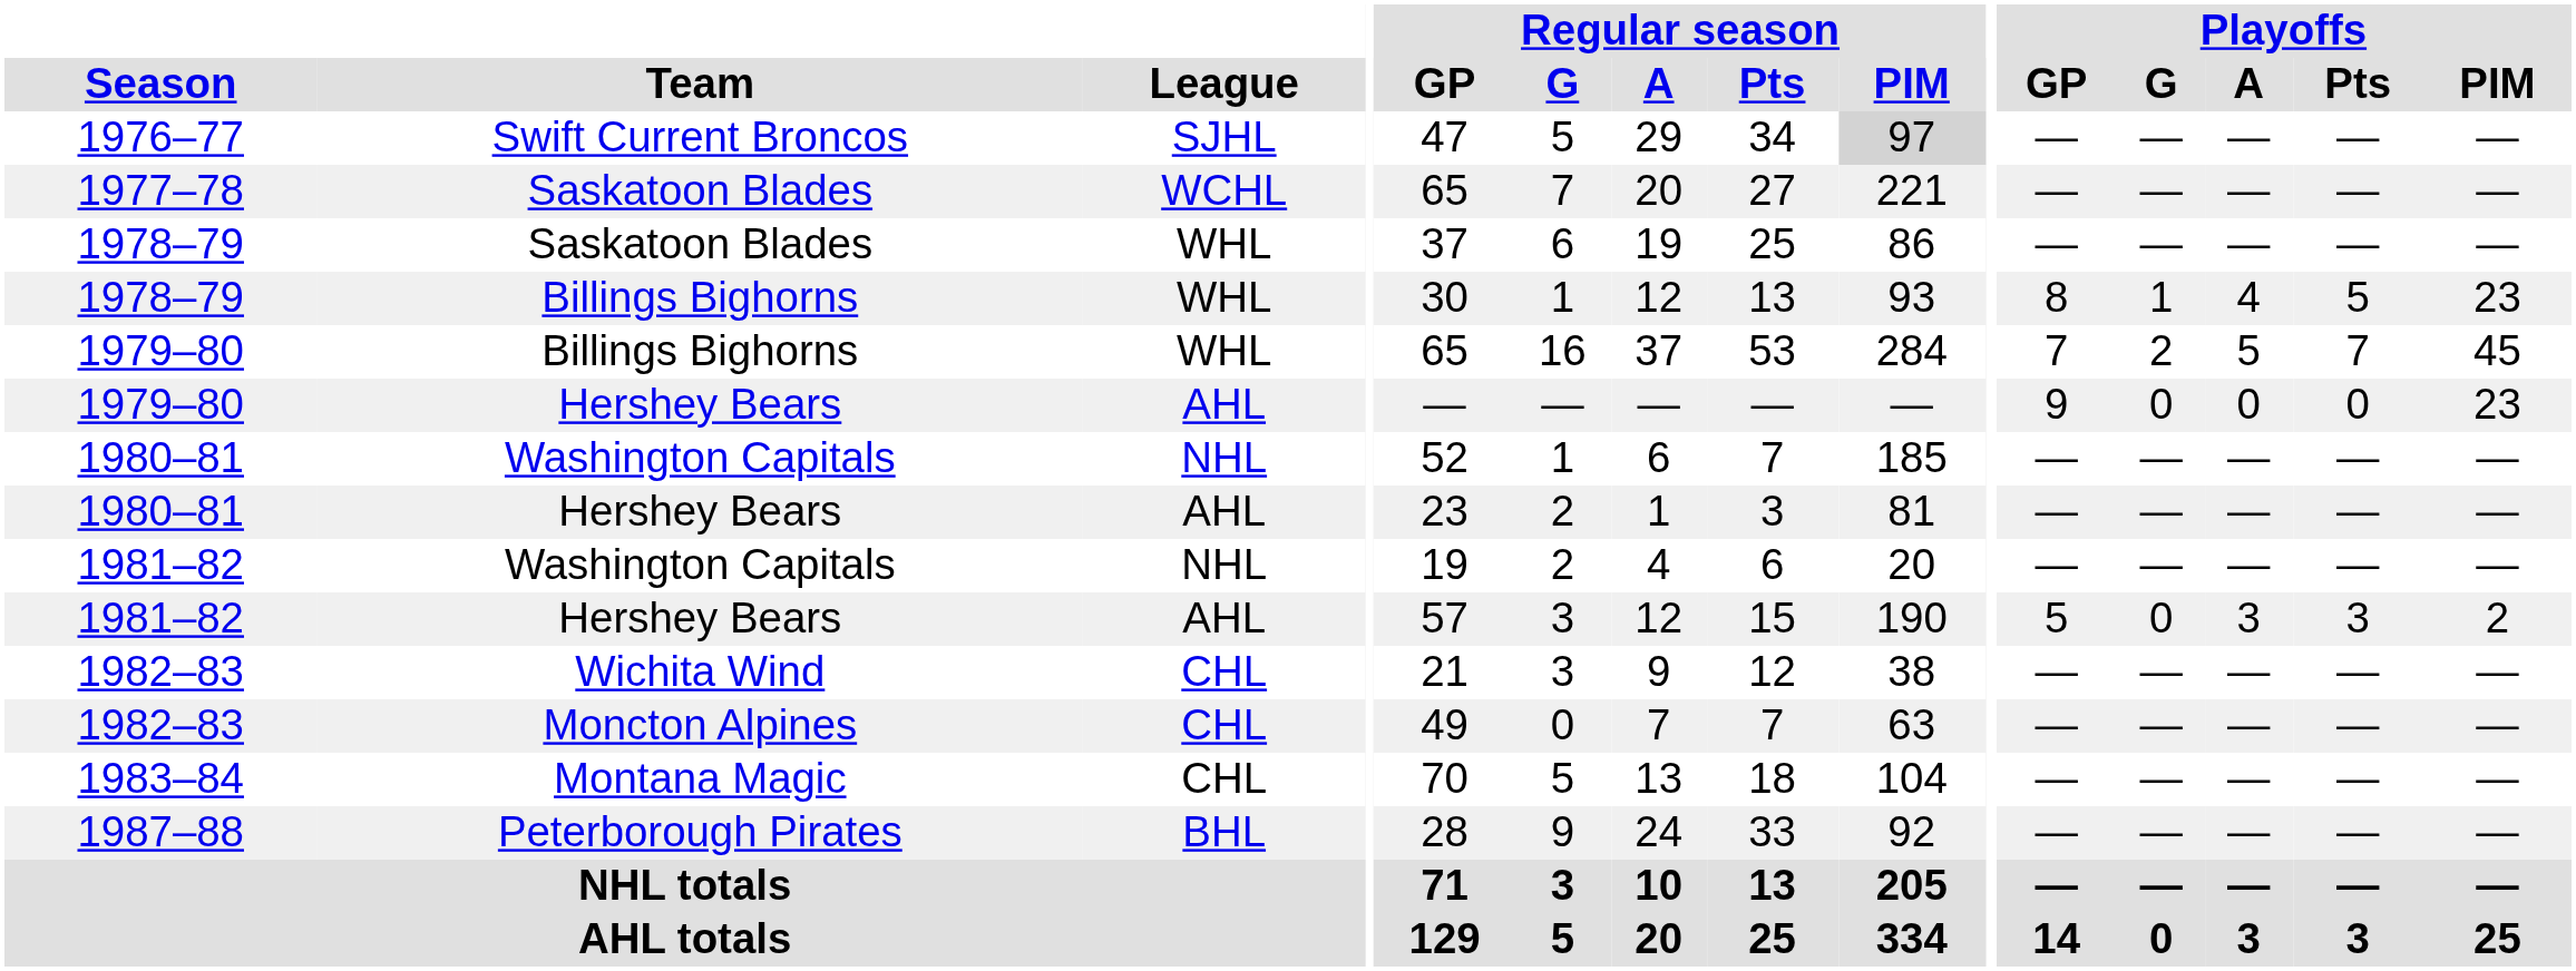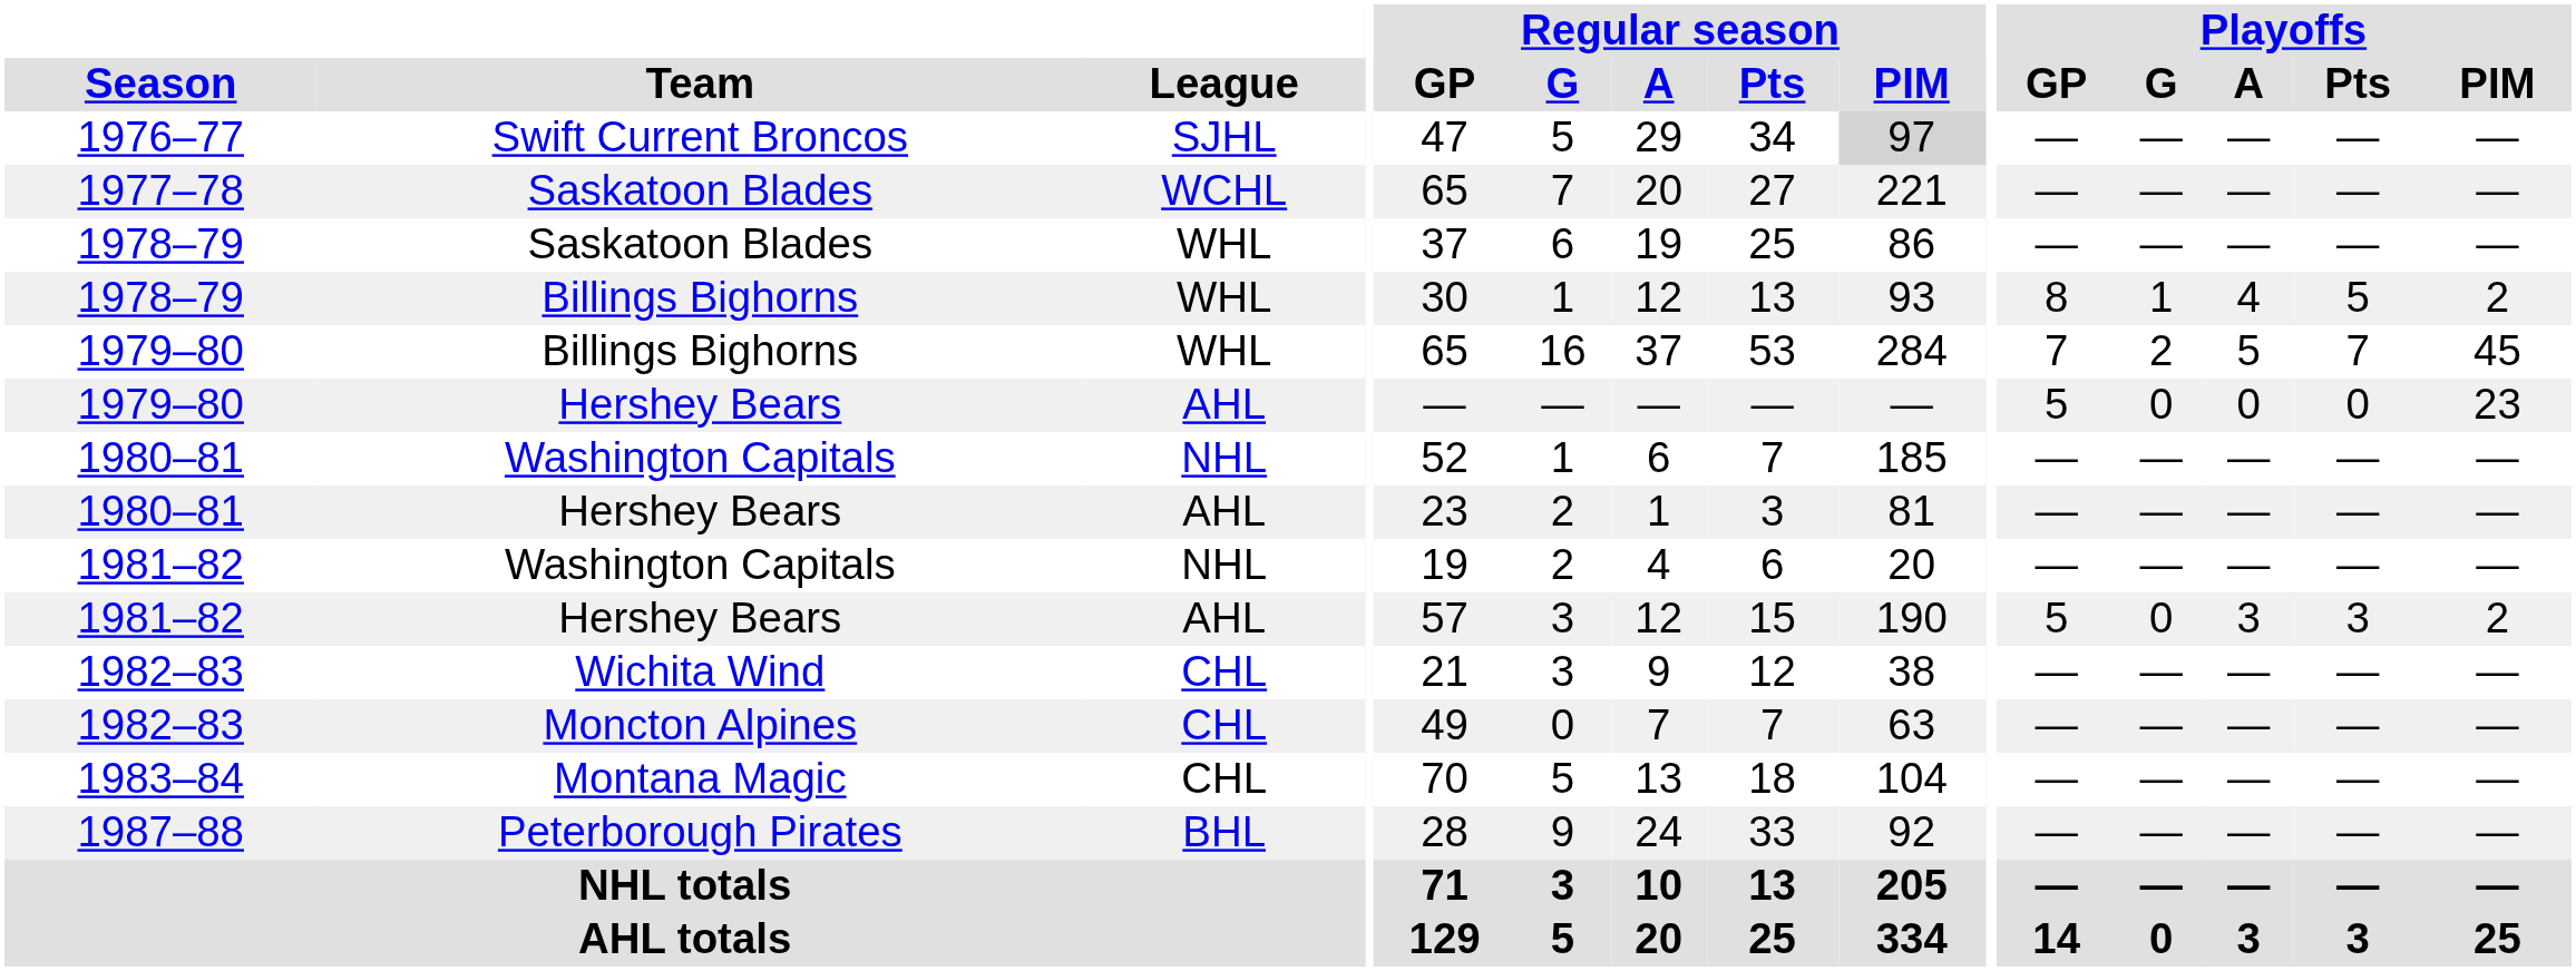1978–79 / Billings Bighorns | Playoffs / PIM: 23 -> 2
1979–80 / Hershey Bears | Playoffs / GP: 9 -> 5
